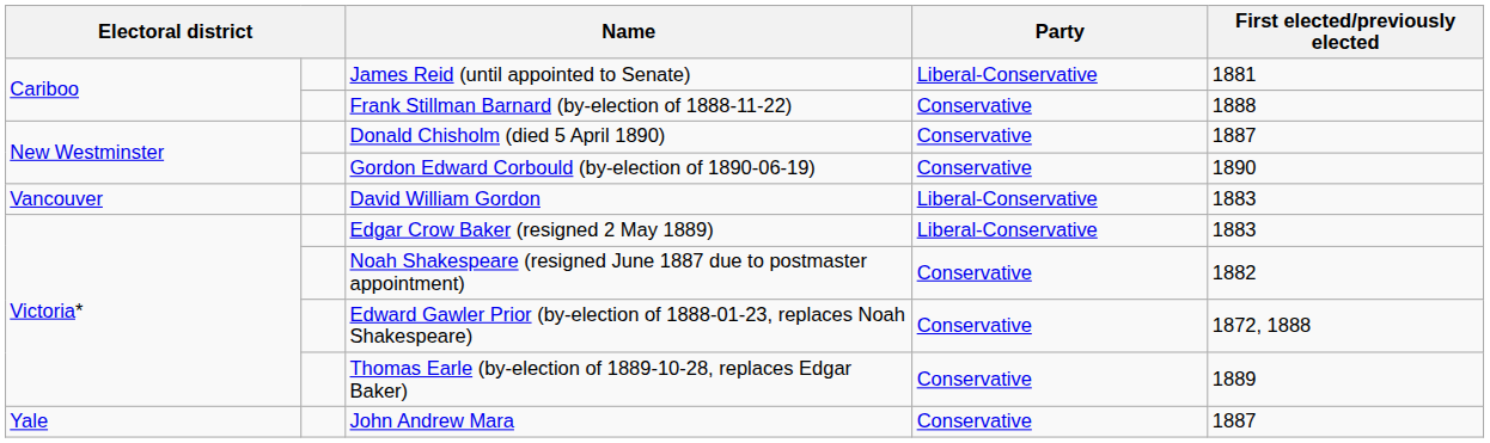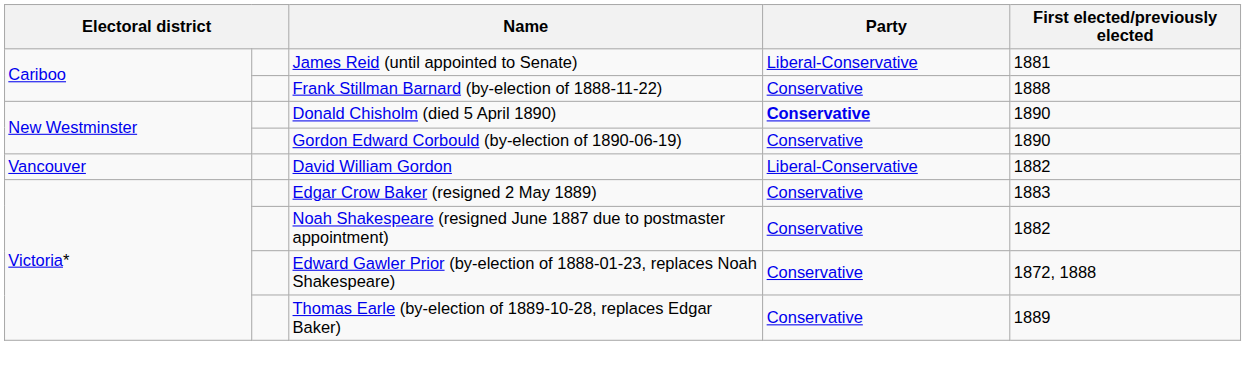Donald Chisholm (died 5 April 1890) | Party: normal -> bold
Donald Chisholm (died 5 April 1890) | First elected/previously elected: 1887 -> 1890
David William Gordon | First elected/previously elected: 1883 -> 1882
Edgar Crow Baker (resigned 2 May 1889) | Party: Liberal-Conservative -> Conservative
- row: Yale | John Andrew Mara | Conservative | 1887
